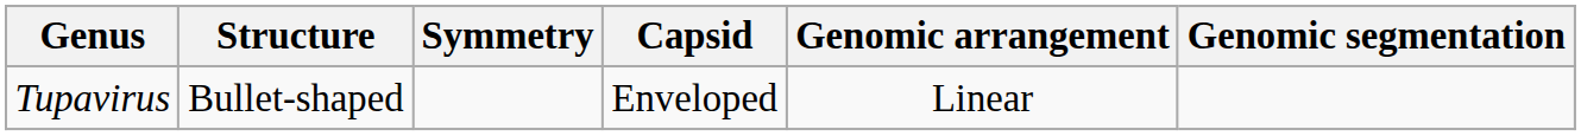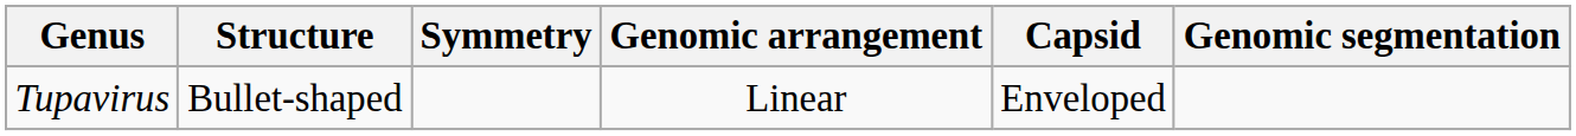columns swapped: Capsid <-> Genomic arrangement
